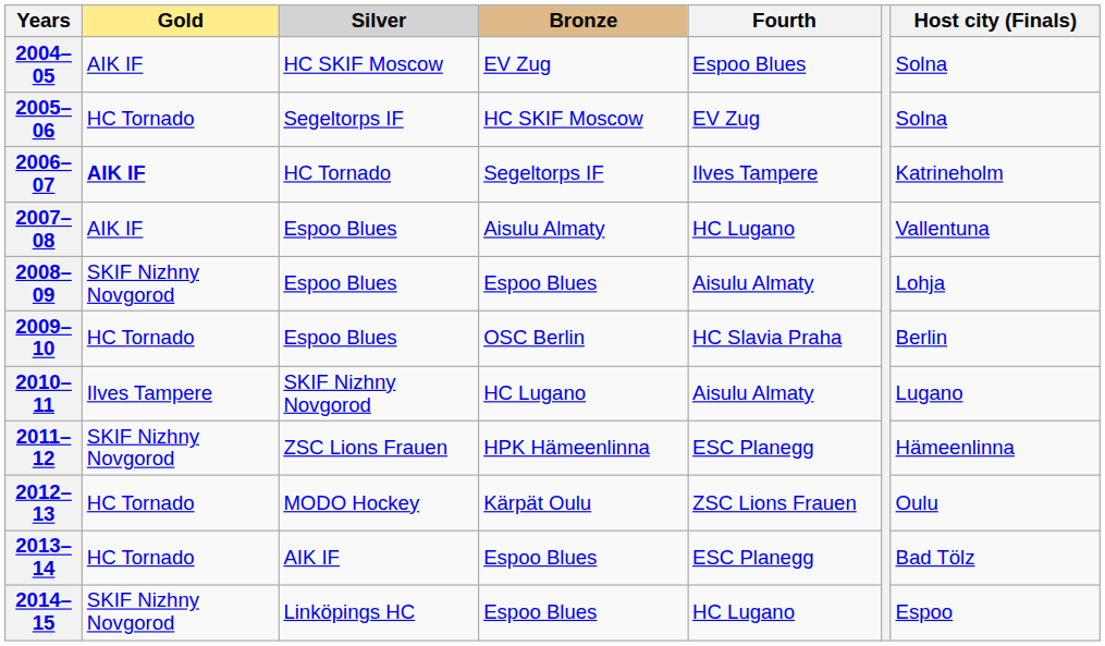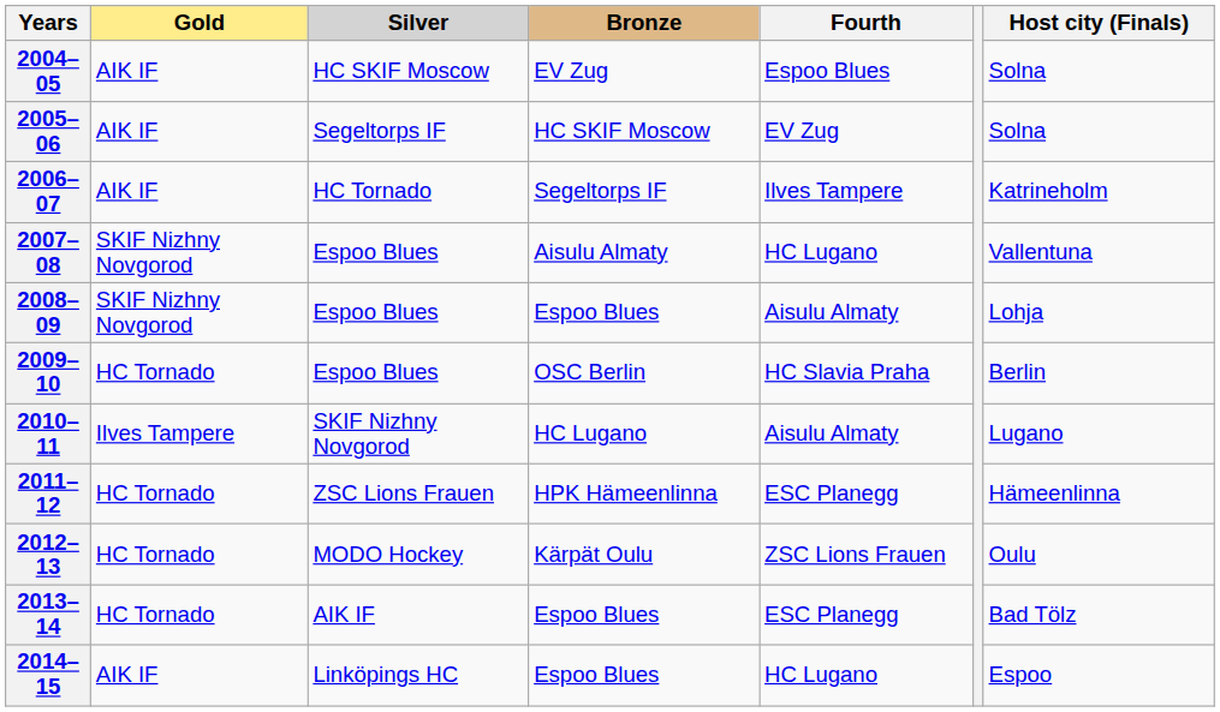2005–06 | Gold: HC Tornado -> AIK IF
2006–07 | Gold: bold -> normal
2007–08 | Gold: AIK IF -> SKIF Nizhny Novgorod
2011–12 | Gold: SKIF Nizhny Novgorod -> HC Tornado
2014–15 | Gold: SKIF Nizhny Novgorod -> AIK IF
